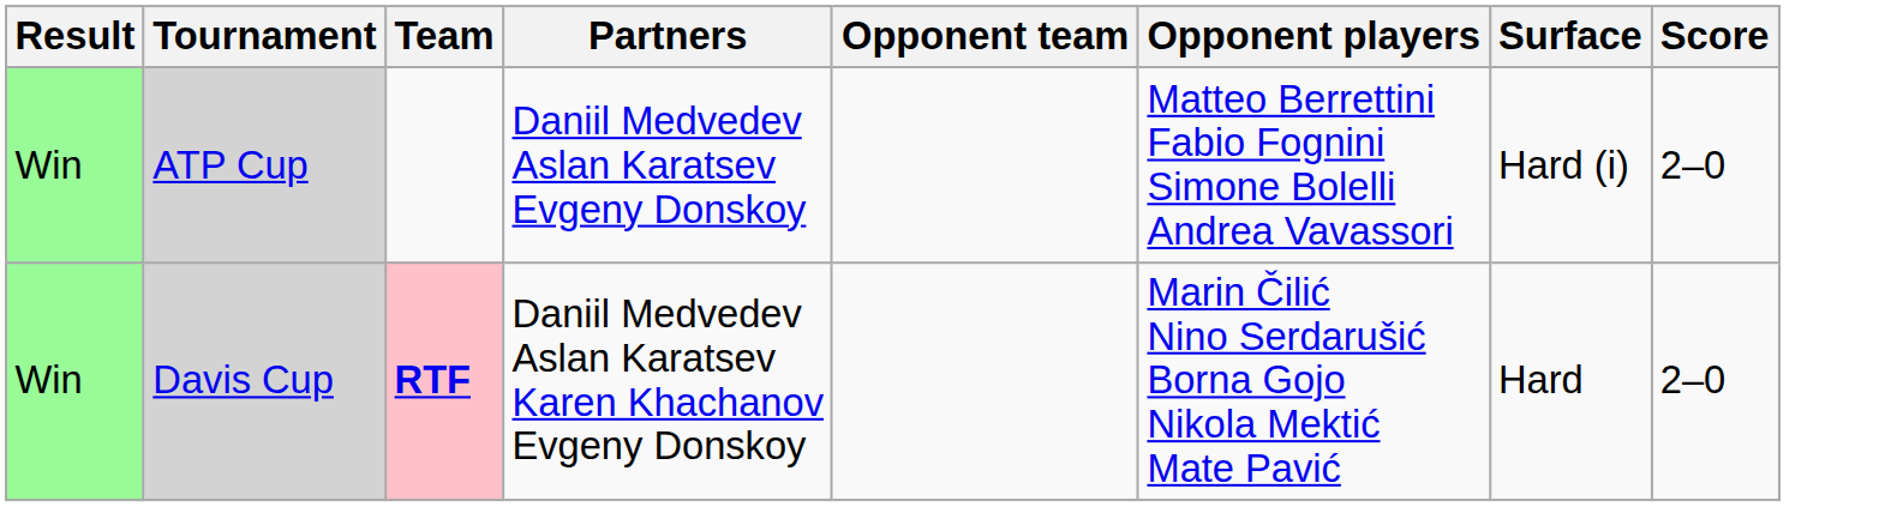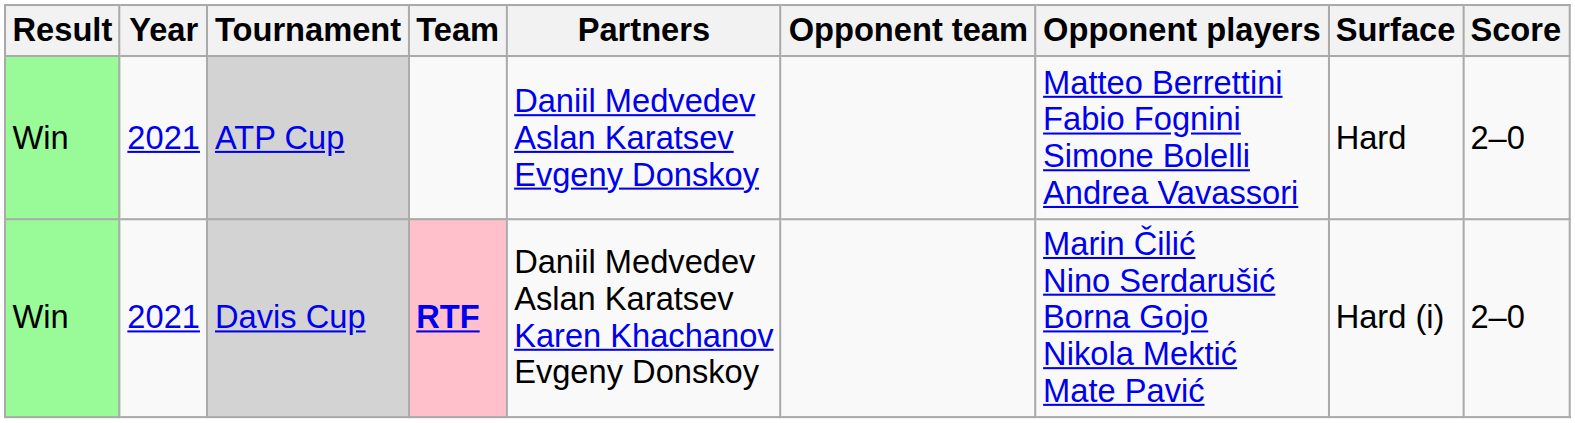+ column: Year | 2021 | 2021
ATP Cup | Surface: Hard (i) -> Hard
Davis Cup | Surface: Hard -> Hard (i)
